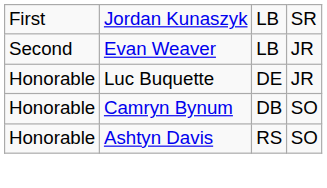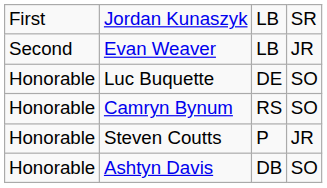Luc Buquette | column 4: JR -> SO
Camryn Bynum | column 3: DB -> RS
+ row: Honorable | Steven Coutts | P | JR
Ashtyn Davis | column 3: RS -> DB
